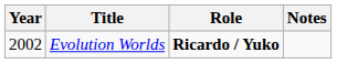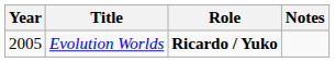Evolution Worlds | Year: 2002 -> 2005
